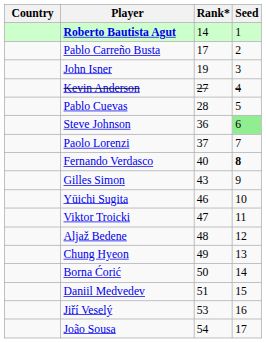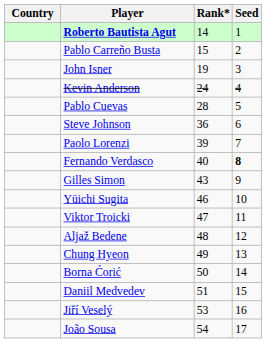Pablo Carreño Busta | Rank*: 17 -> 15
Kevin Anderson | Rank*: 27 -> 24
Steve Johnson | Seed: lightgreen background -> no background
Paolo Lorenzi | Rank*: 37 -> 39
